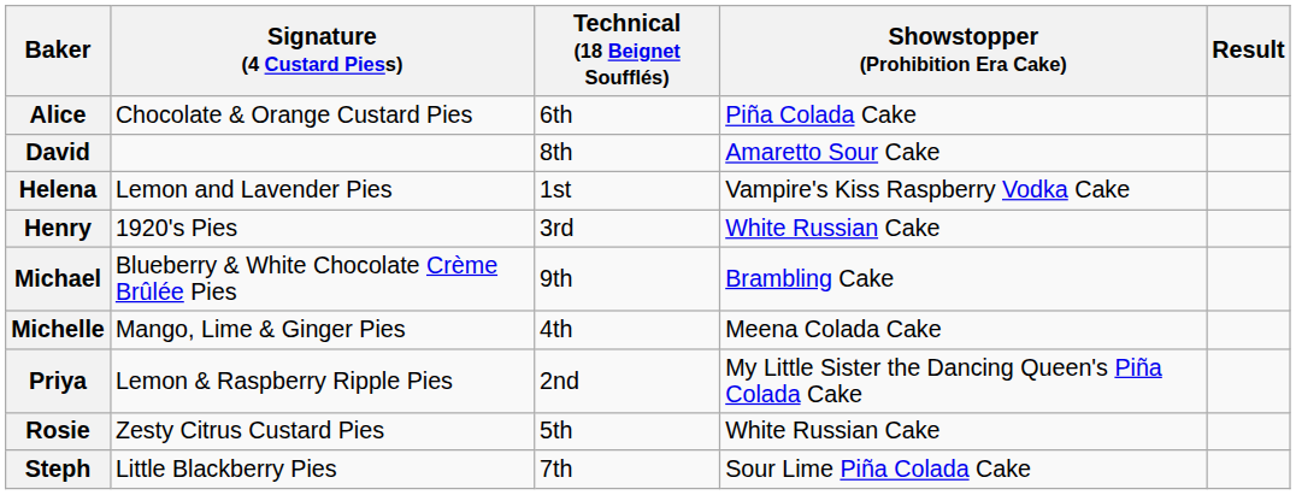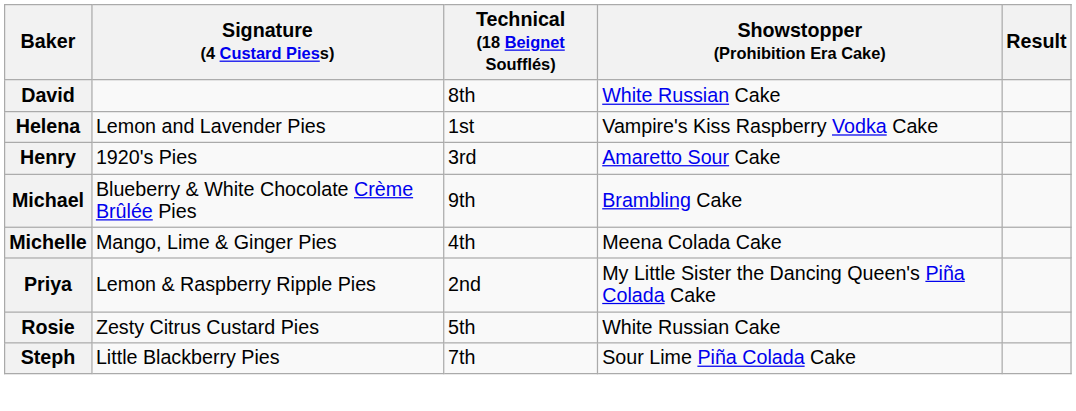- row: Alice | Chocolate & Orange Custard Pies | 6th | Piña Colada Cake
David | Showstopper (Prohibition Era Cake): Amaretto Sour Cake -> White Russian Cake
Henry | Showstopper (Prohibition Era Cake): White Russian Cake -> Amaretto Sour Cake
